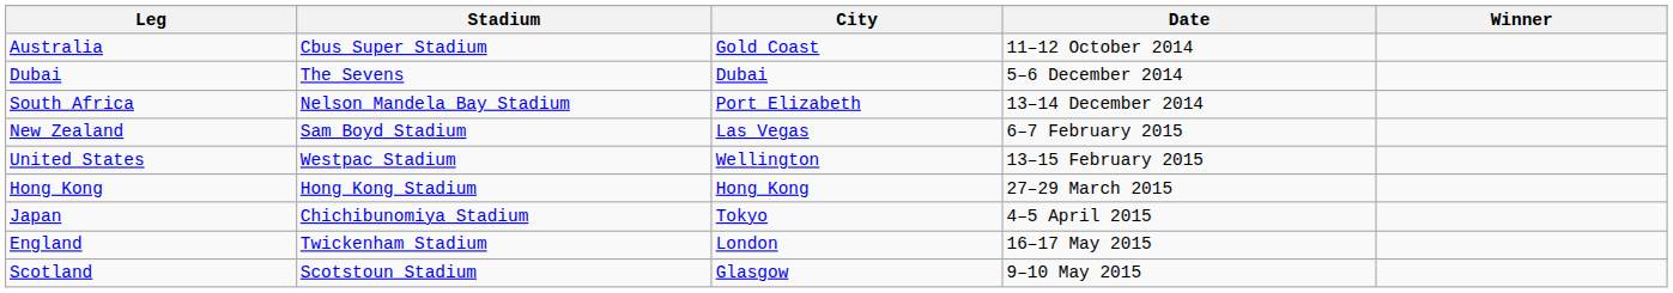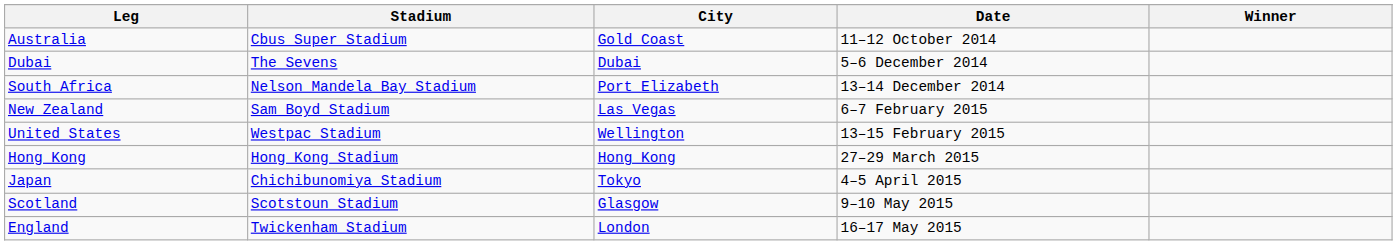rows swapped: Scotland <-> England
